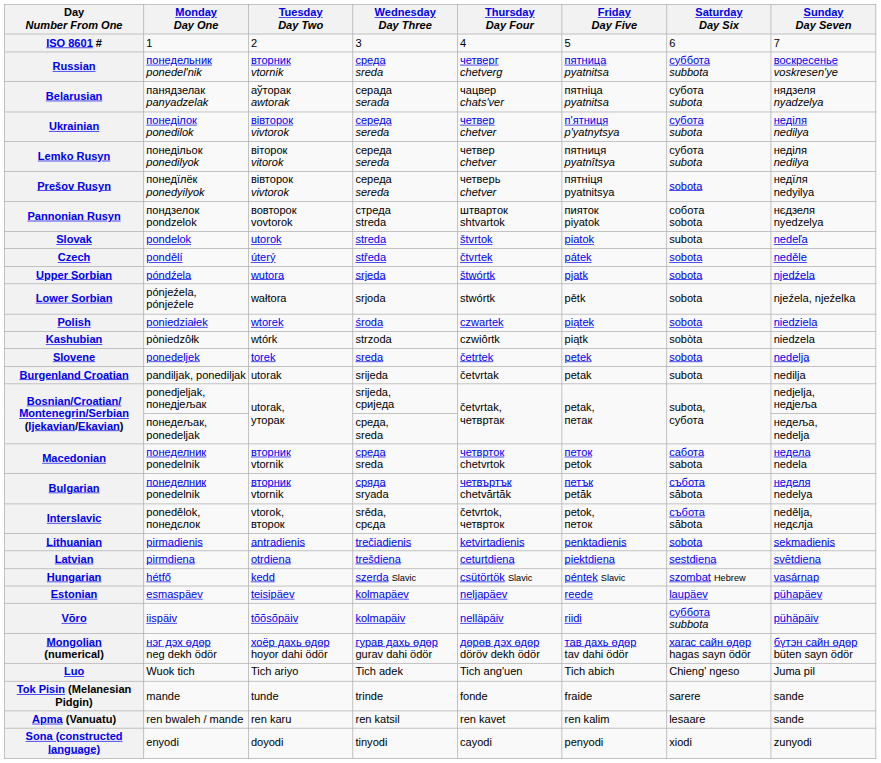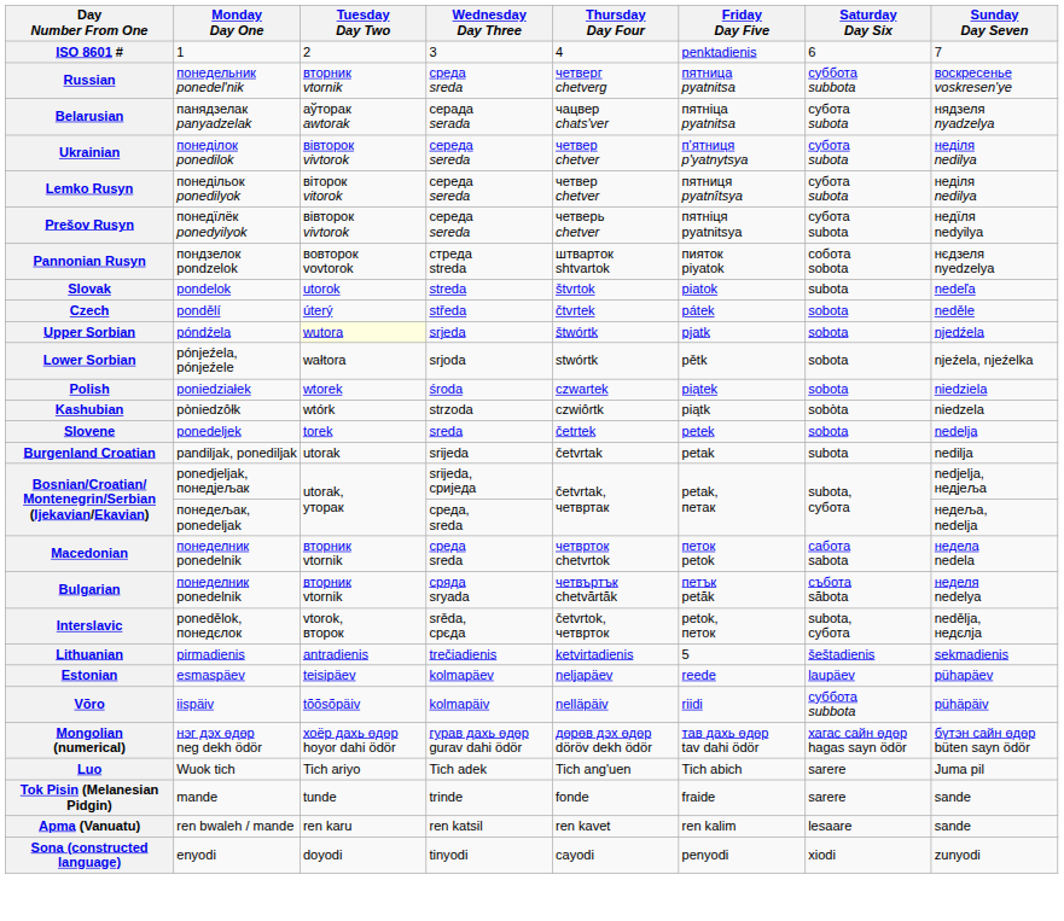ISO 8601 # | Friday Day Five: 5 -> penktadienis
Prešov Rusyn | Saturday Day Six: sobota -> субота subota
Upper Sorbian | Tuesday Day Two: no background -> lightyellow background
Interslavic | Saturday Day Six: събота săbota -> subota, субота
Lithuanian | Friday Day Five: penktadienis -> 5
Lithuanian | Saturday Day Six: sobota -> šeštadienis
- row: Latvian | pirmdiena | otrdiena | trešdiena | ceturtdiena | piektdiena | sestdiena | svētdiena
- row: Hungarian | hétfő | kedd | szerda Slavic | csütörtök Slavic | péntek Slavic | szombat Hebrew | vasárnap
Luo | Saturday Day Six: Chieng' ngeso -> sarere
